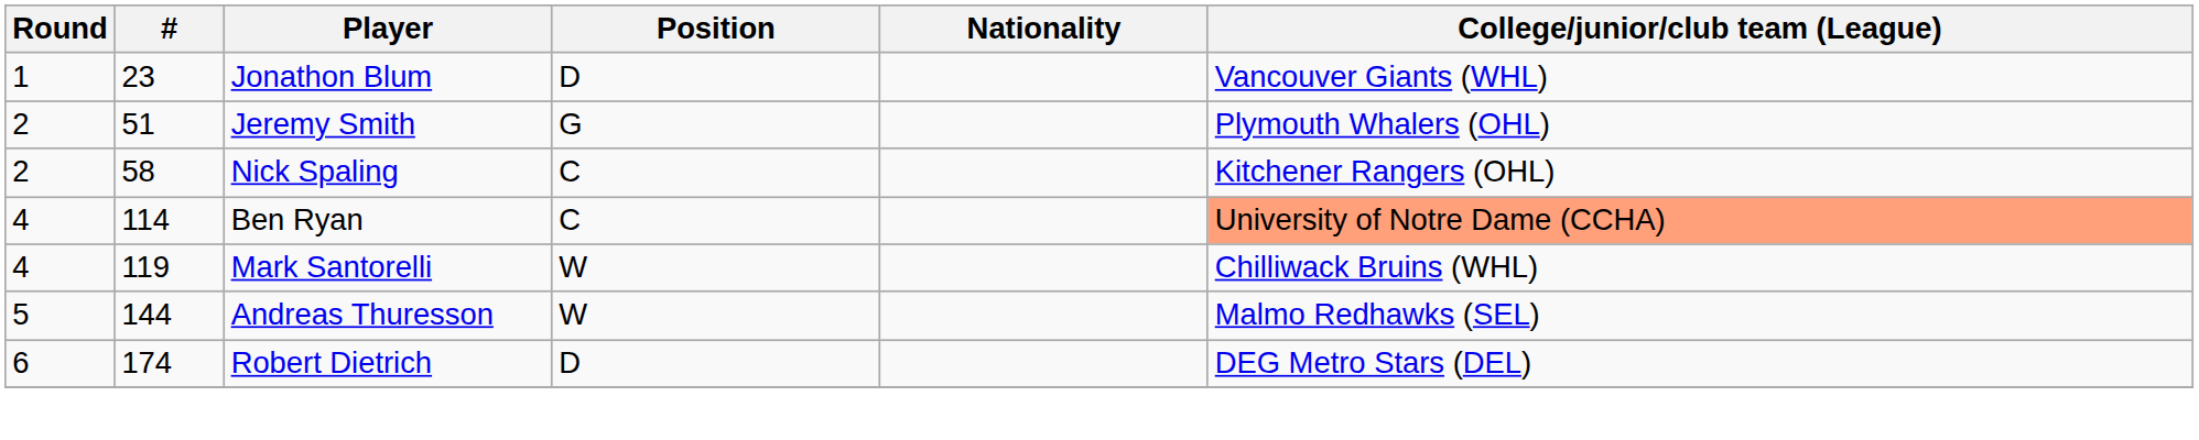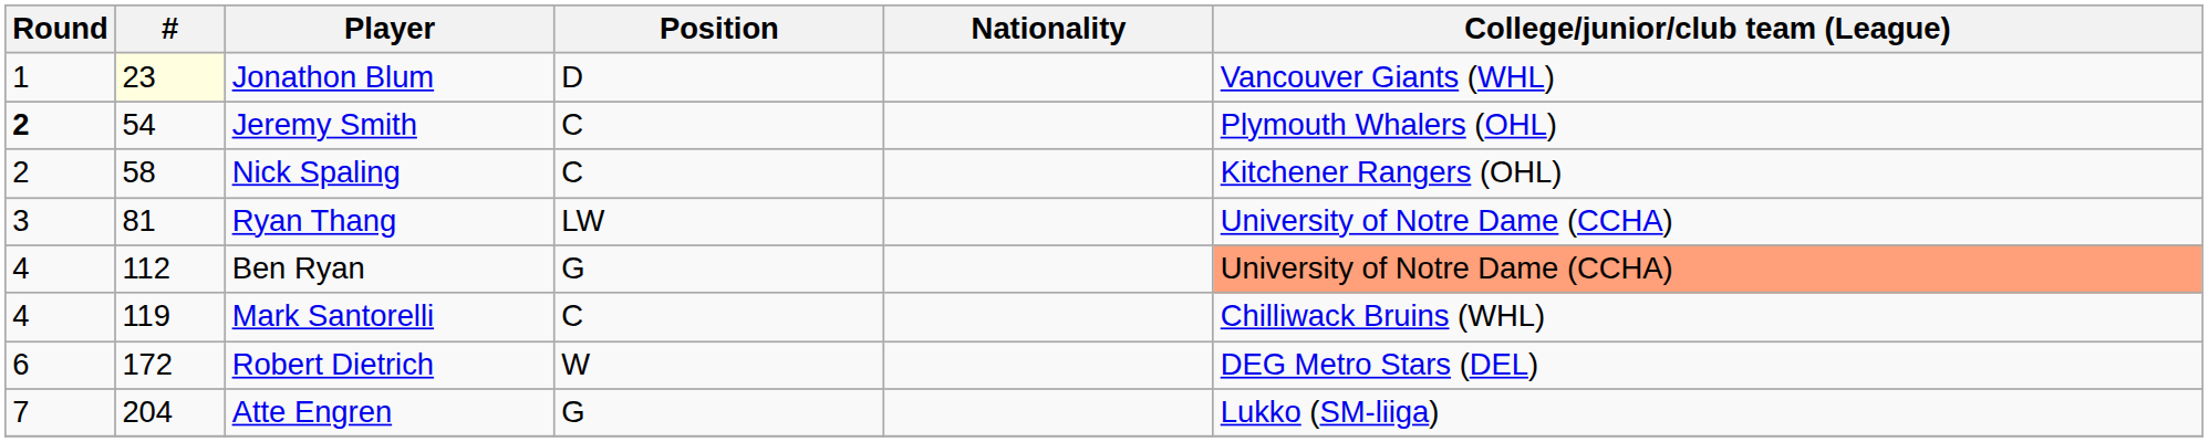Jonathon Blum | #: no background -> lightyellow background
Jeremy Smith | Round: normal -> bold
Jeremy Smith | #: 51 -> 54
Jeremy Smith | Position: G -> C
+ row: 3 | 81 | Ryan Thang | LW | University of Notre Dame (CCHA)
Ben Ryan | #: 114 -> 112
Ben Ryan | Position: C -> G
Mark Santorelli | Position: W -> C
- row: 5 | 144 | Andreas Thuresson | W | Malmo Redhawks (SEL)
Robert Dietrich | #: 174 -> 172
Robert Dietrich | Position: D -> W
+ row: 7 | 204 | Atte Engren | G | Lukko (SM-liiga)
